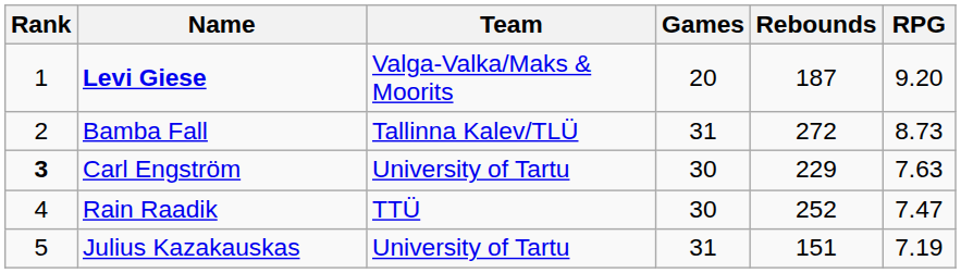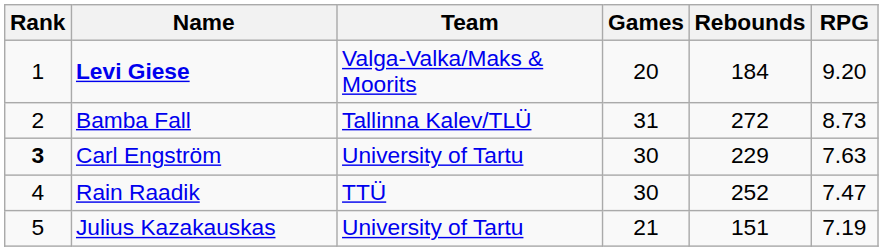Levi Giese | Rebounds: 187 -> 184
Julius Kazakauskas | Games: 31 -> 21
